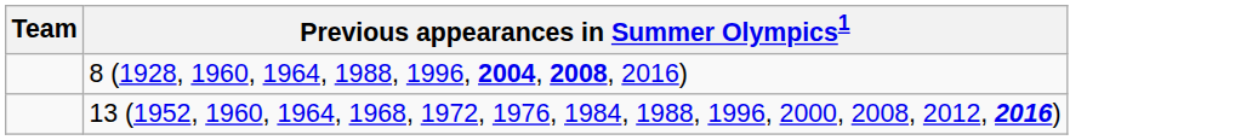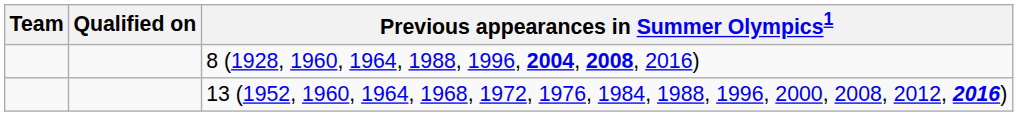+ column: Qualified on
